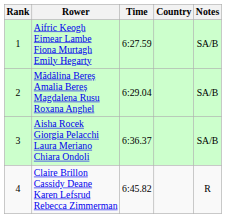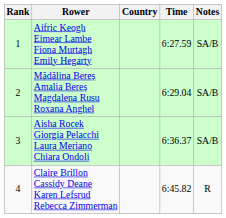columns swapped: Country <-> Time
